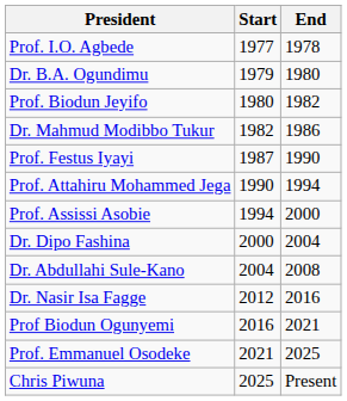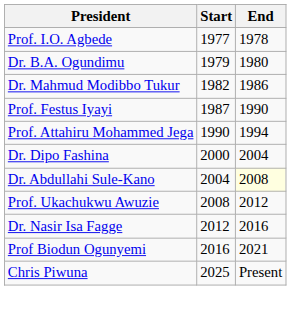- row: Prof. Biodun Jeyifo | 1980 | 1982
- row: Prof. Assissi Asobie | 1994 | 2000
Dr. Abdullahi Sule-Kano | End: no background -> lightyellow background
+ row: Prof. Ukachukwu Awuzie | 2008 | 2012
- row: Prof. Emmanuel Osodeke | 2021 | 2025
